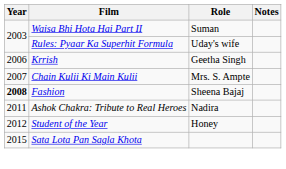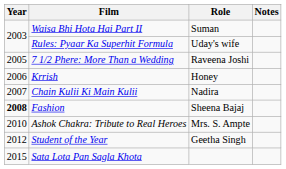+ row: 2005 | 7 1/2 Phere: More Than a Wedding | Raveena Joshi
Krrish | Role: Geetha Singh -> Honey
Chain Kulii Ki Main Kulii | Role: Mrs. S. Ampte -> Nadira
Ashok Chakra: Tribute to Real Heroes | Year: 2011 -> 2010
Ashok Chakra: Tribute to Real Heroes | Role: Nadira -> Mrs. S. Ampte
Student of the Year | Role: Honey -> Geetha Singh
